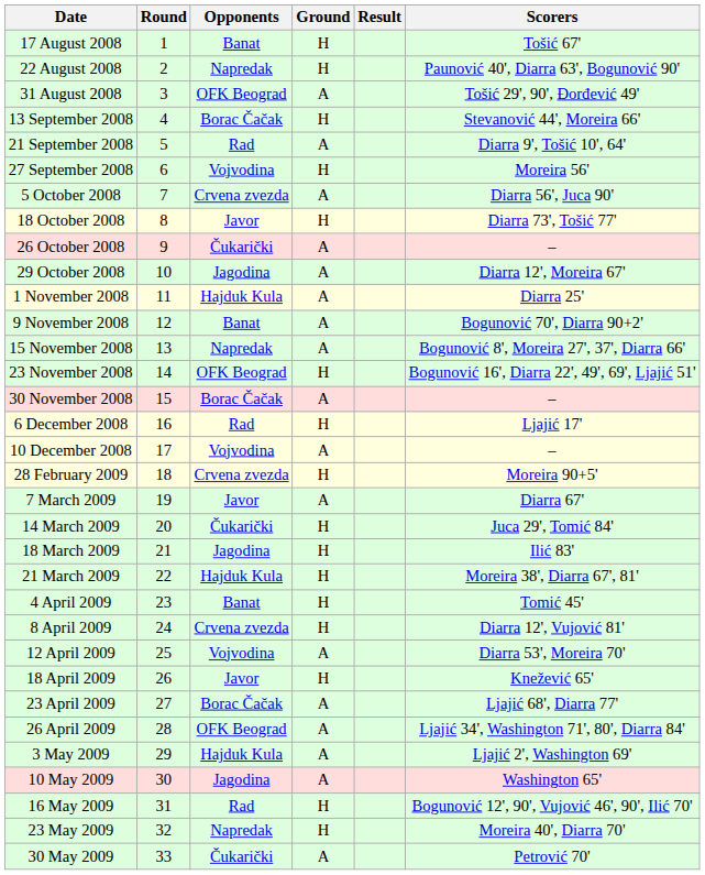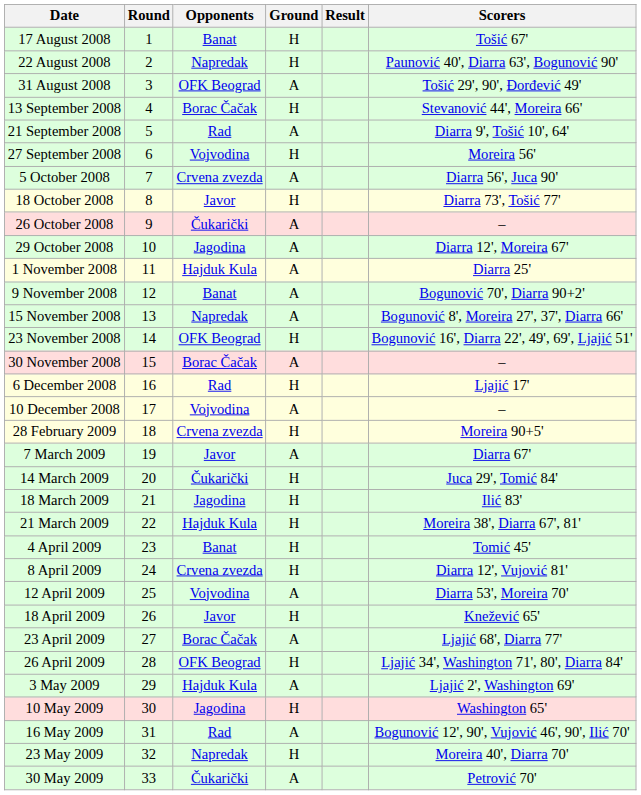26 April 2009 | Ground: A -> H
10 May 2009 | Ground: A -> H
16 May 2009 | Ground: H -> A
